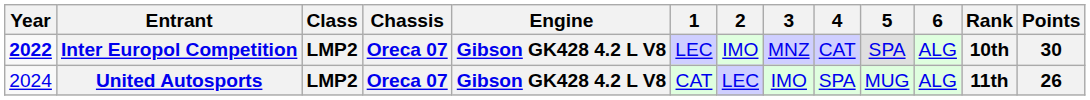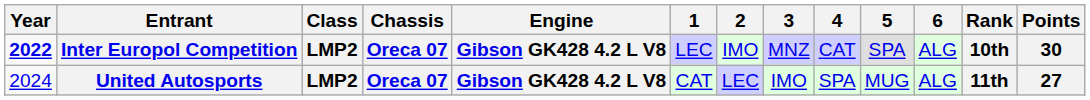United Autosports | Points: 26 -> 27
